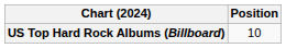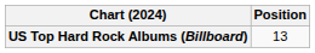US Top Hard Rock Albums (Billboard) | Position: 10 -> 13
